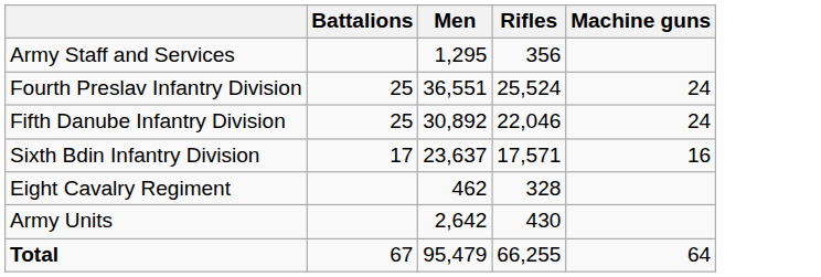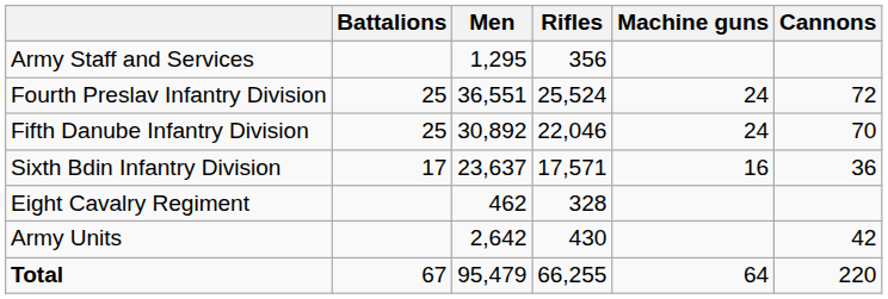+ column: Cannons | 72 | 70 | 36 | 42 | 220
